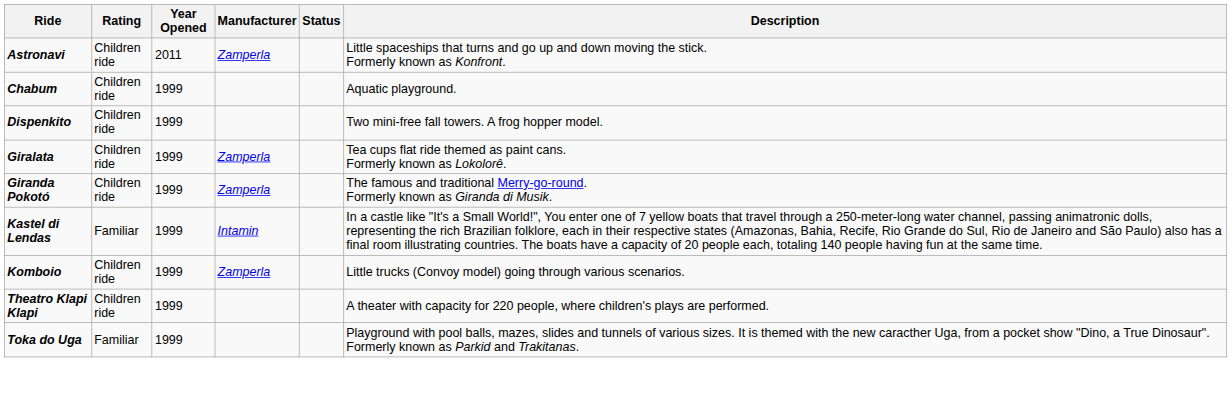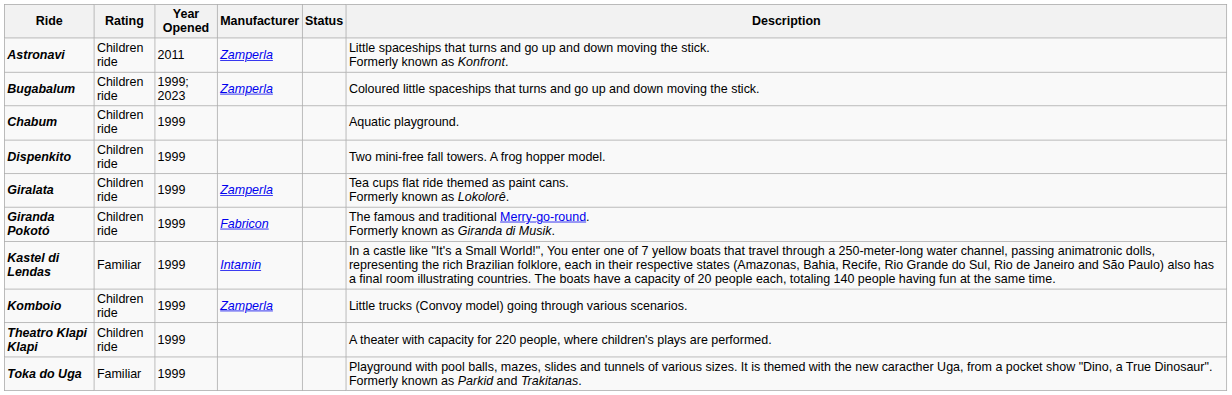+ row: Bugabalum | Children ride | 1999; 2023 | Zamperla | Coloured little spaceships that turns and go up and down moving the stick.
Giranda Pokotó | Manufacturer: Zamperla -> Fabricon
